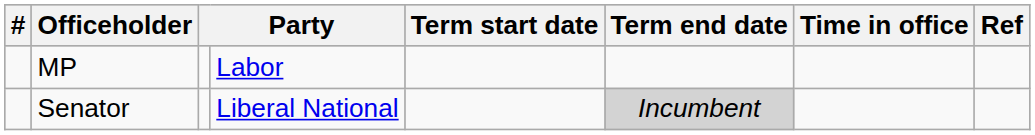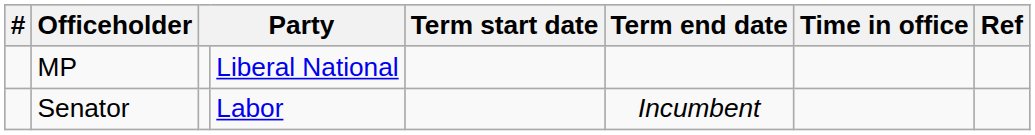MP | column 4: Labor -> Liberal National
Senator | column 4: Liberal National -> Labor
Senator | Term end date: lightgrey background -> no background
